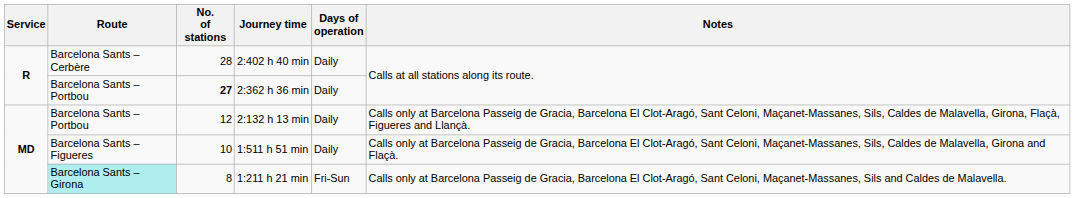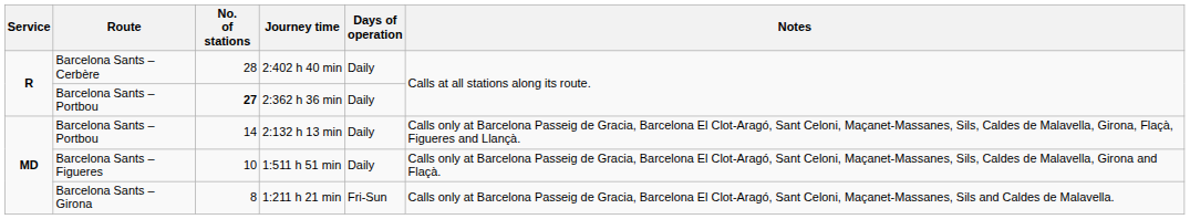2:132 h 13 min | No. of stations: 12 -> 14
1:211 h 21 min | Route: paleturquoise background -> no background
